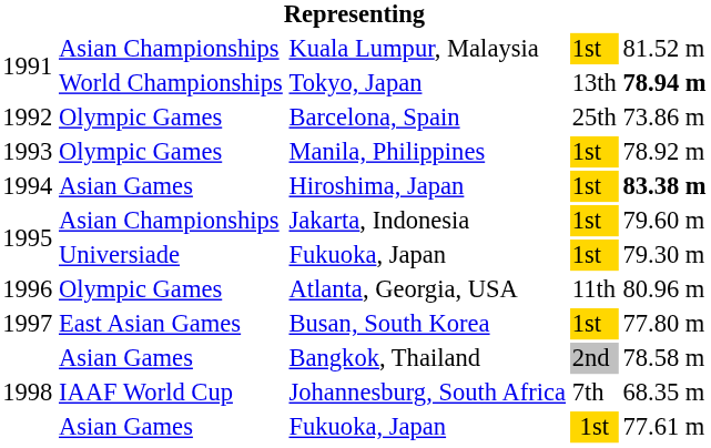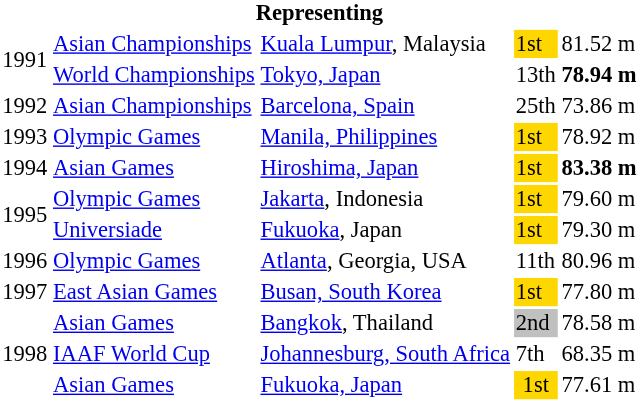Barcelona, Spain | column 2: Olympic Games -> Asian Championships
Jakarta, Indonesia | column 2: Asian Championships -> Olympic Games
